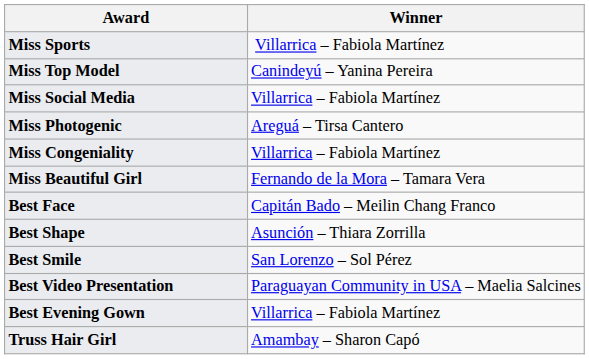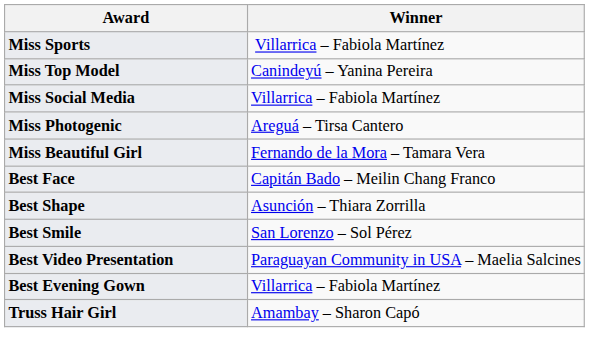- row: Miss Congeniality | Villarrica – Fabiola Martínez
